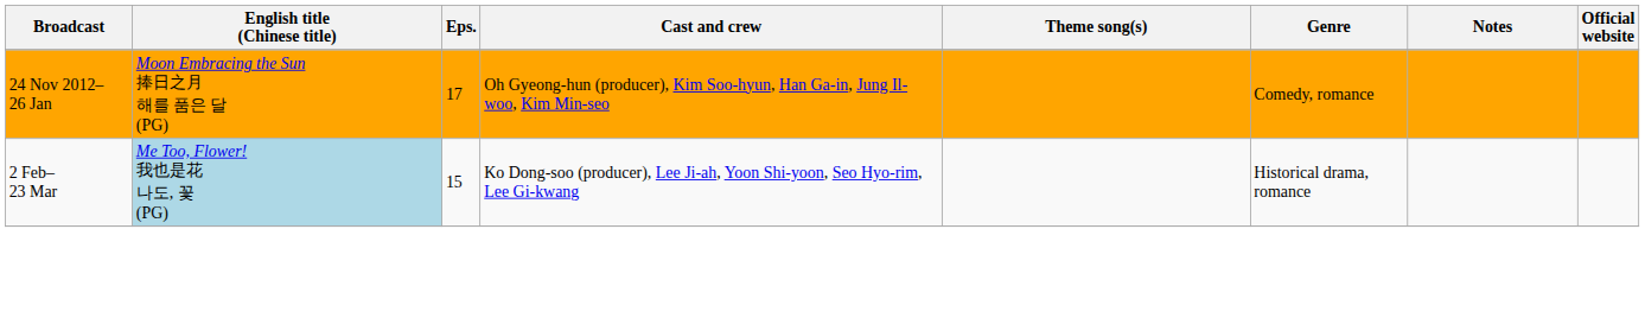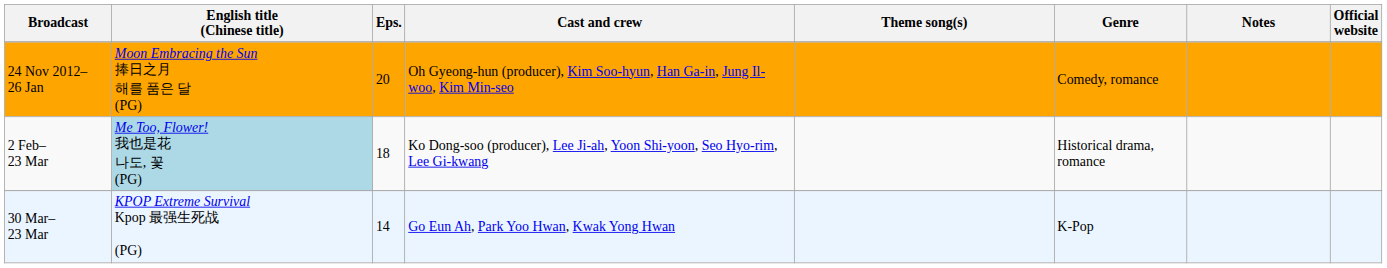24 Nov 2012– 26 Jan | Eps.: 17 -> 20
2 Feb– 23 Mar | Eps.: 15 -> 18
+ row: 30 Mar– 23 Mar | KPOP Extreme Survival Kpop 最强生死战 (PG) | 14 | Go Eun Ah, Park Yoo Hwan, Kwak Yong Hwan | K-Pop
